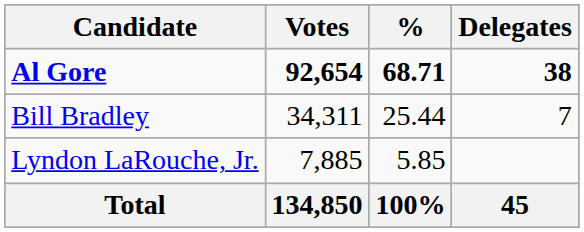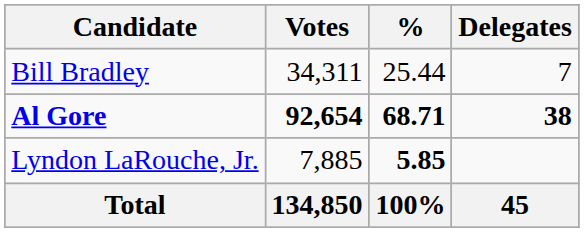rows swapped: Al Gore <-> Bill Bradley
Lyndon LaRouche, Jr. | %: normal -> bold
